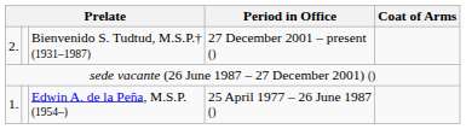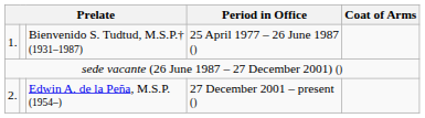Bienvenido S. Tudtud, M.S.P.† (1931–1987) | column 1: 2. -> 1.
Bienvenido S. Tudtud, M.S.P.† (1931–1987) | Period in Office: 27 December 2001 – present () -> 25 April 1977 – 26 June 1987 ()
Edwin A. de la Peña, M.S.P. (1954–) | column 1: 1. -> 2.
Edwin A. de la Peña, M.S.P. (1954–) | Period in Office: 25 April 1977 – 26 June 1987 () -> 27 December 2001 – present ()
